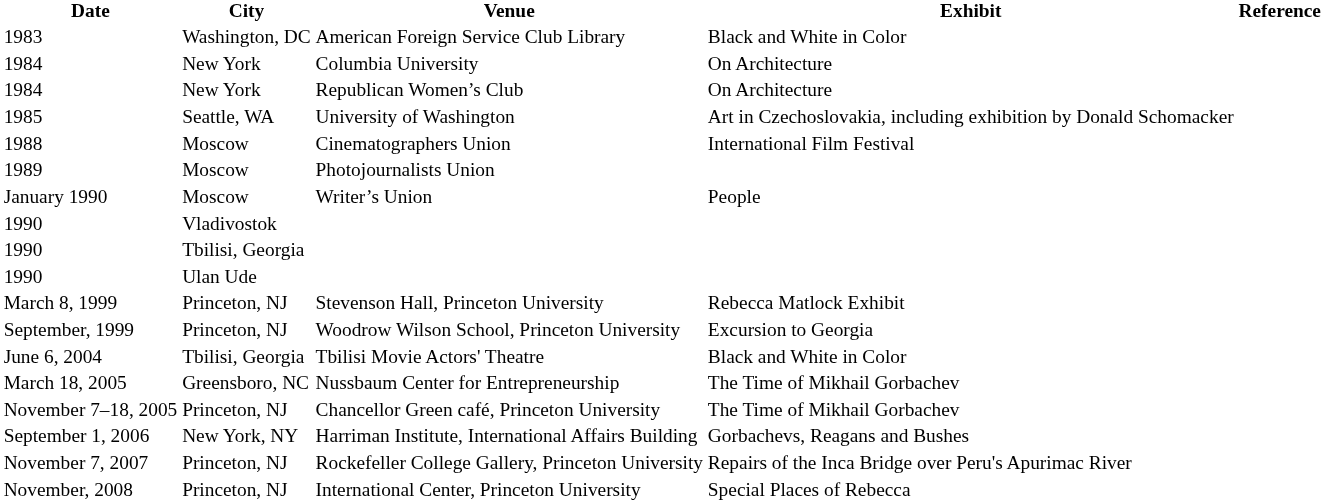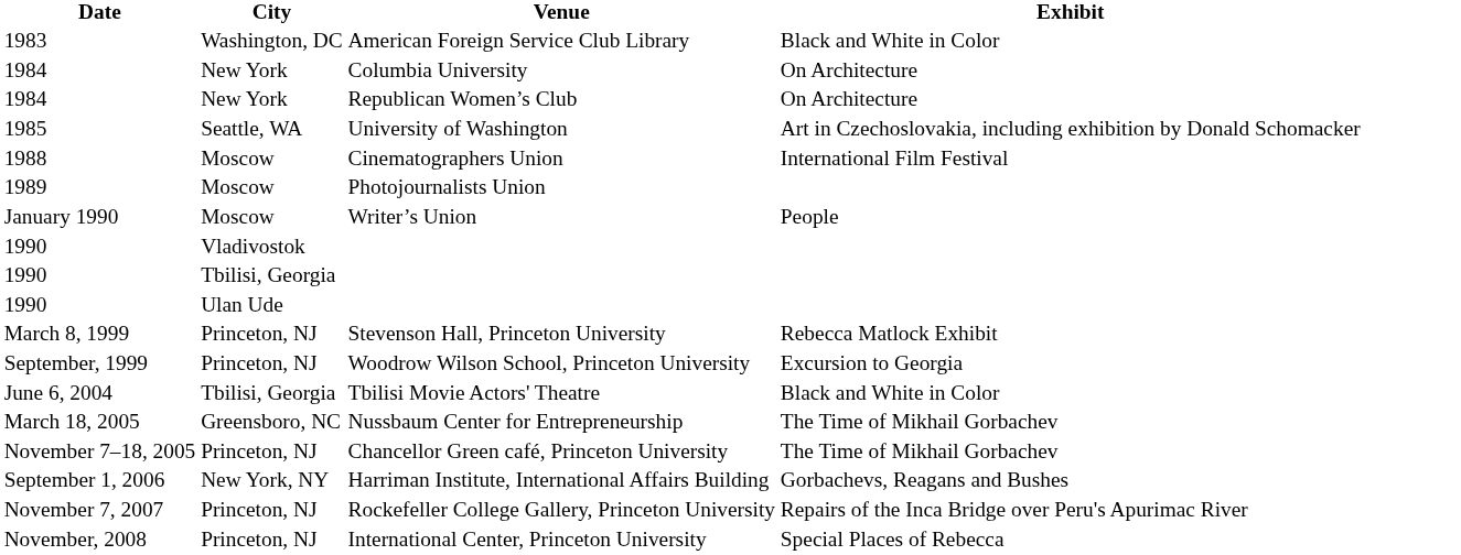- column: Reference
